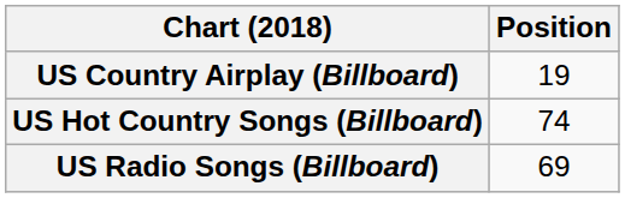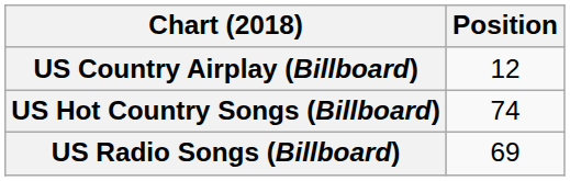US Country Airplay (Billboard) | Position: 19 -> 12
